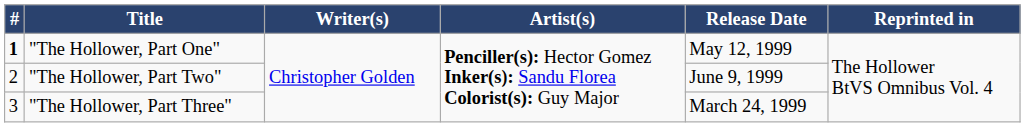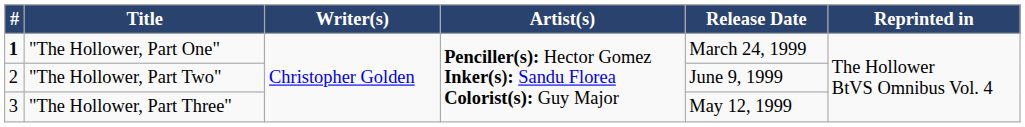"The Hollower, Part One" | Release Date: May 12, 1999 -> March 24, 1999
"The Hollower, Part Three" | Release Date: March 24, 1999 -> May 12, 1999
